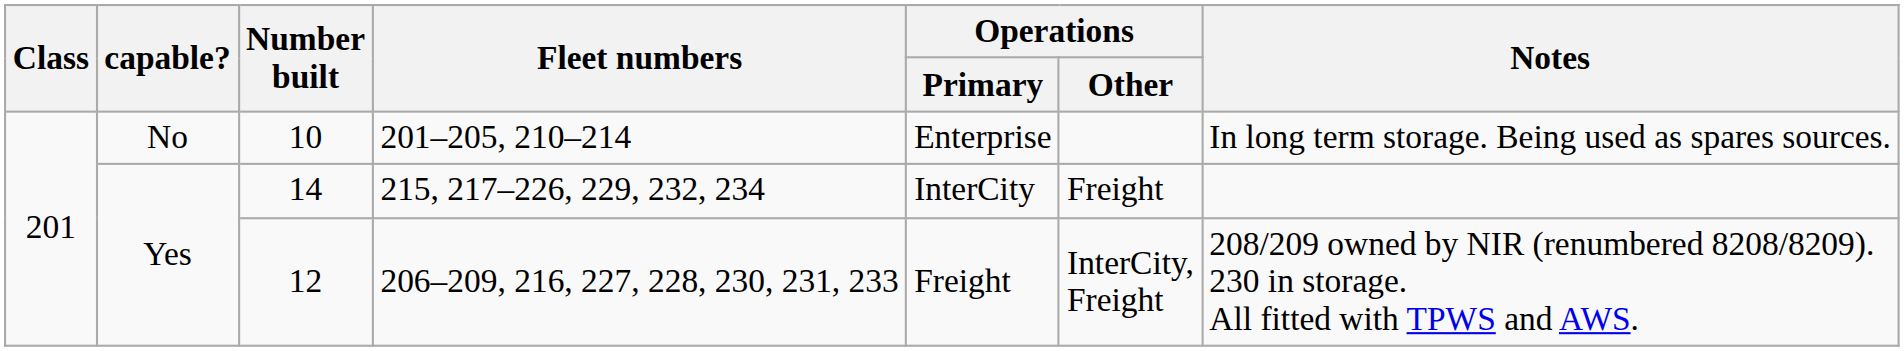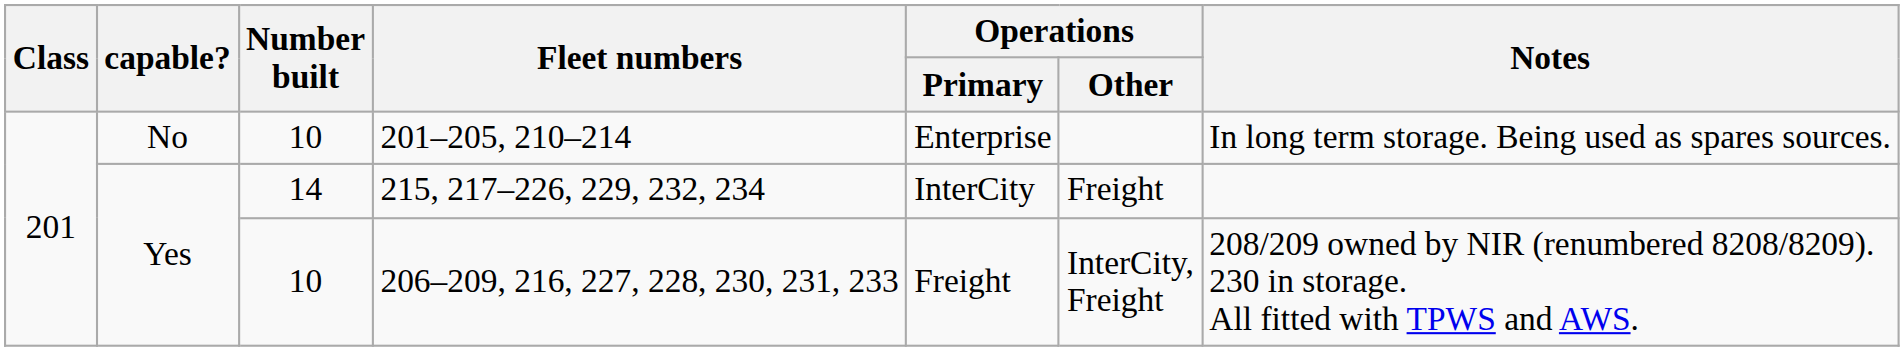206–209, 216, 227, 228, 230, 231, 233 | Number built: 12 -> 10
